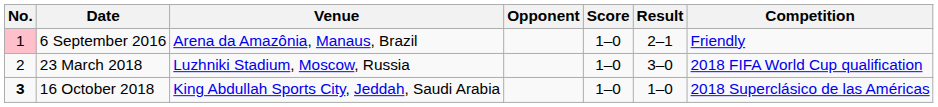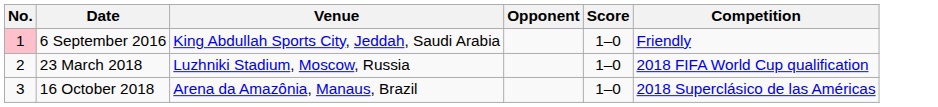- column: Result | 2–1 | 3–0 | 1–0
6 September 2016 | Venue: Arena da Amazônia, Manaus, Brazil -> King Abdullah Sports City, Jeddah, Saudi Arabia
16 October 2018 | No.: bold -> normal
16 October 2018 | Venue: King Abdullah Sports City, Jeddah, Saudi Arabia -> Arena da Amazônia, Manaus, Brazil
